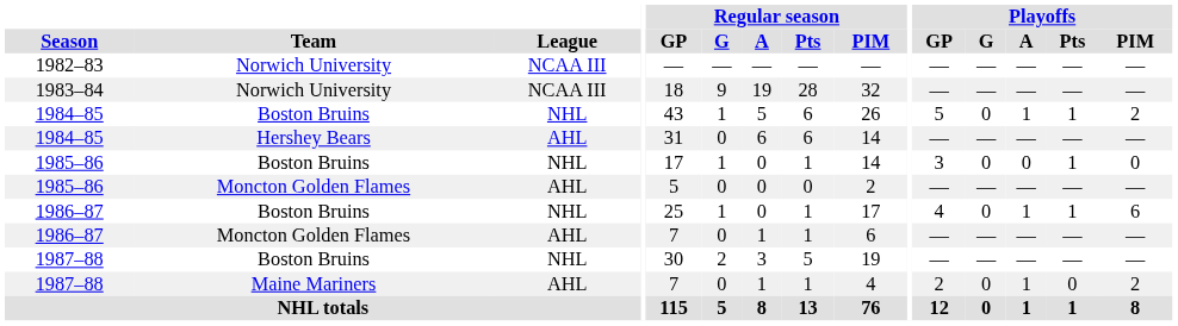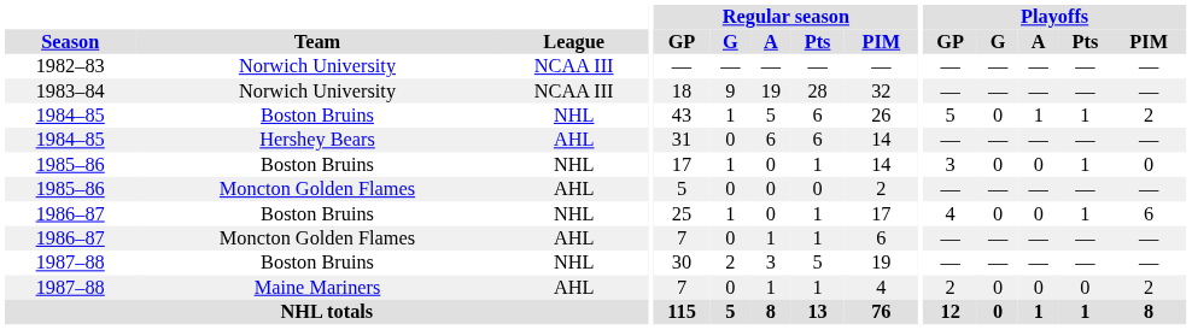1986–87 / Boston Bruins | Playoffs / A: 1 -> 0
1987–88 / Maine Mariners | Playoffs / A: 1 -> 0
